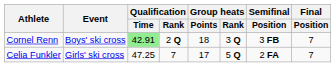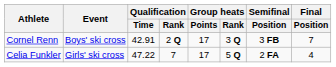Cornel Renn | Qualification / Time: lightgreen background -> no background
Cornel Renn | Group heats / Points: 18 -> 17
Celia Funkler | Qualification / Time: 47.25 -> 47.22
Celia Funkler | Final / Position: 7 -> 4
